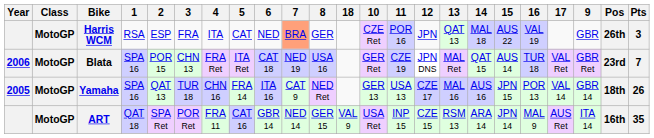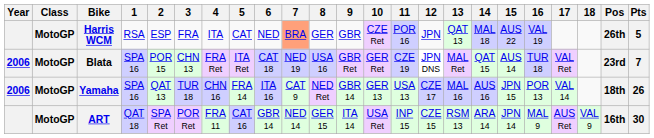columns swapped: 9 <-> 18
Harris WCM | Pts: 3 -> 5
Yamaha | Year: 2005 -> 2006
ART | Pts: 35 -> 30
